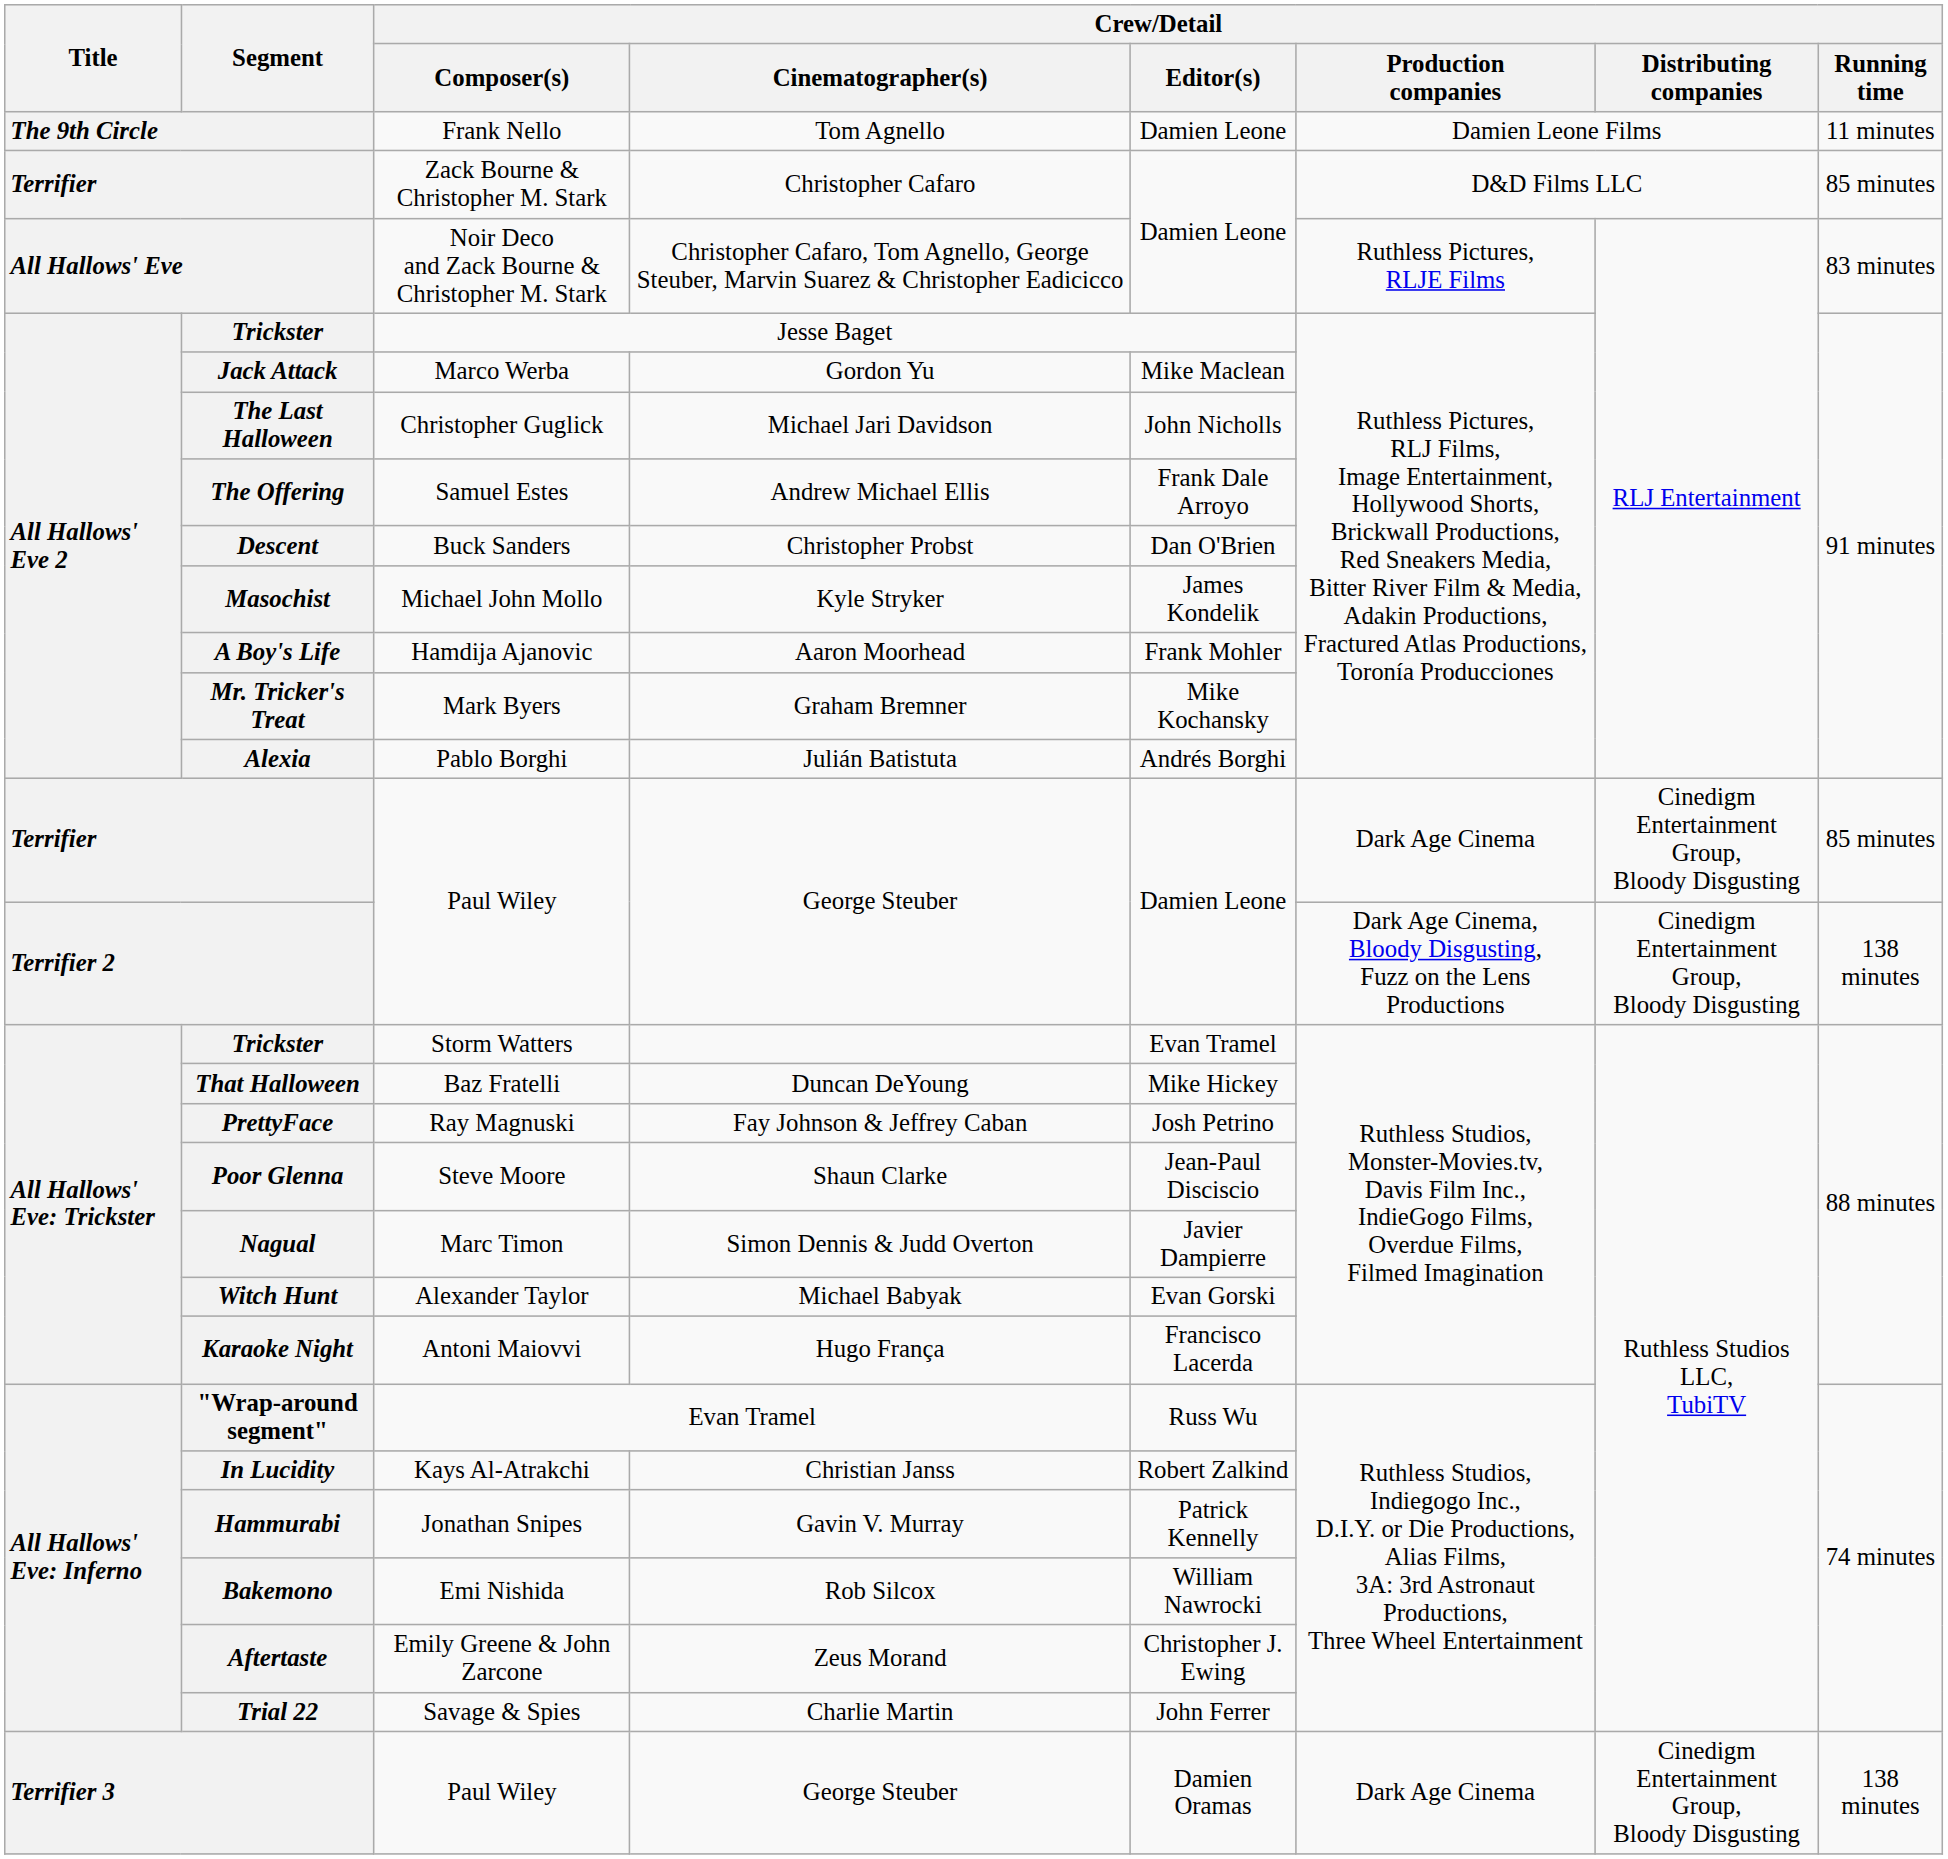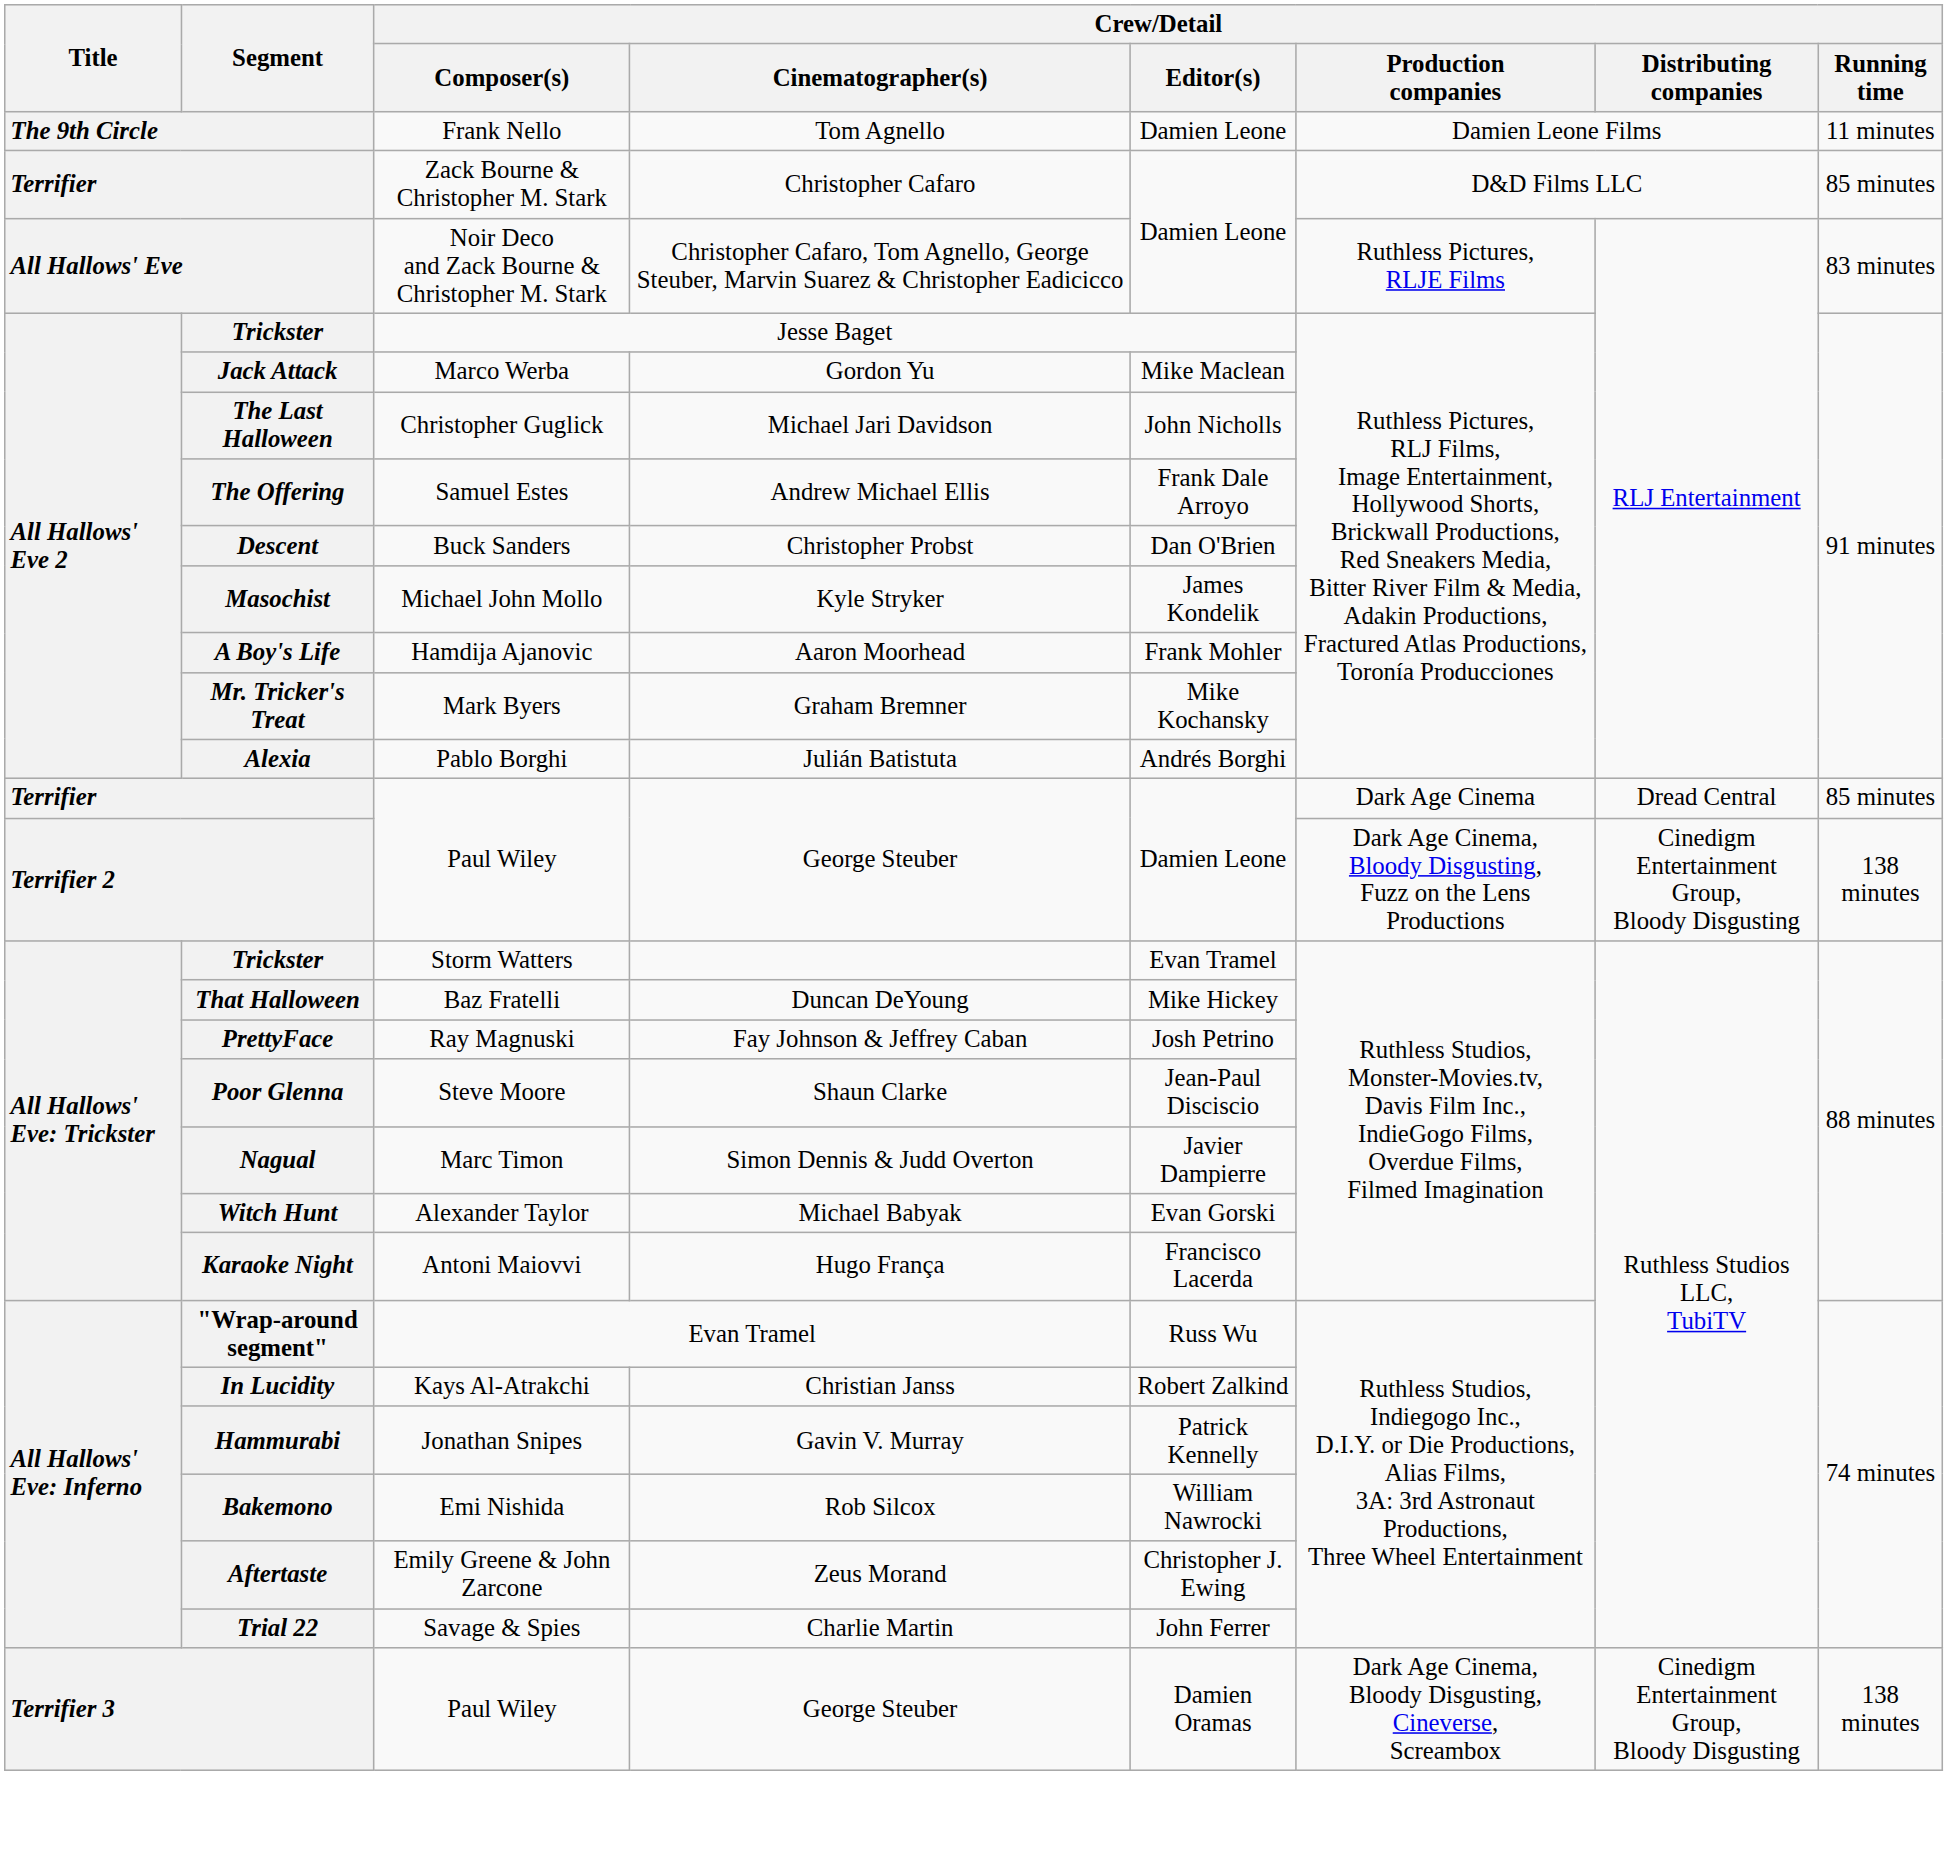Terrifier / Paul Wiley | Crew/Detail / Distributing companies: Cinedigm Entertainment Group, Bloody Disgusting -> Dread Central
Terrifier 3 | Crew/Detail / Production companies: Dark Age Cinema -> Dark Age Cinema, Bloody Disgusting, Cineverse, Screambox
